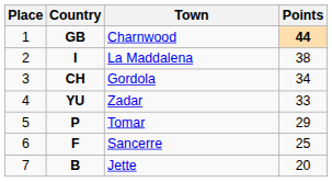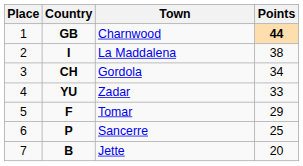Tomar | Country: P -> F
Sancerre | Country: F -> P
